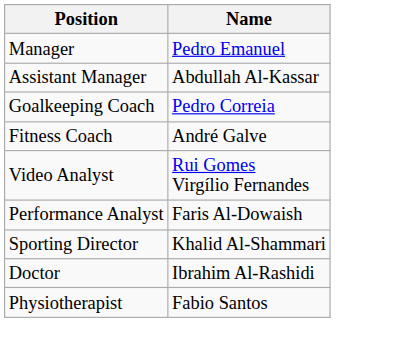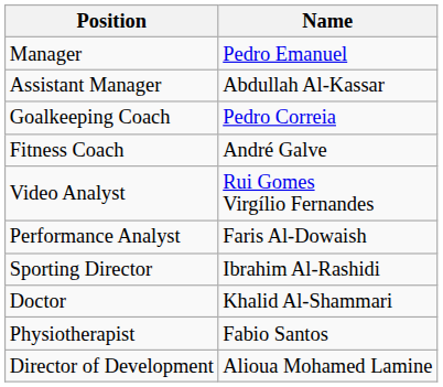Sporting Director | Name: Khalid Al-Shammari -> Ibrahim Al-Rashidi
Doctor | Name: Ibrahim Al-Rashidi -> Khalid Al-Shammari
+ row: Director of Development | Alioua Mohamed Lamine
